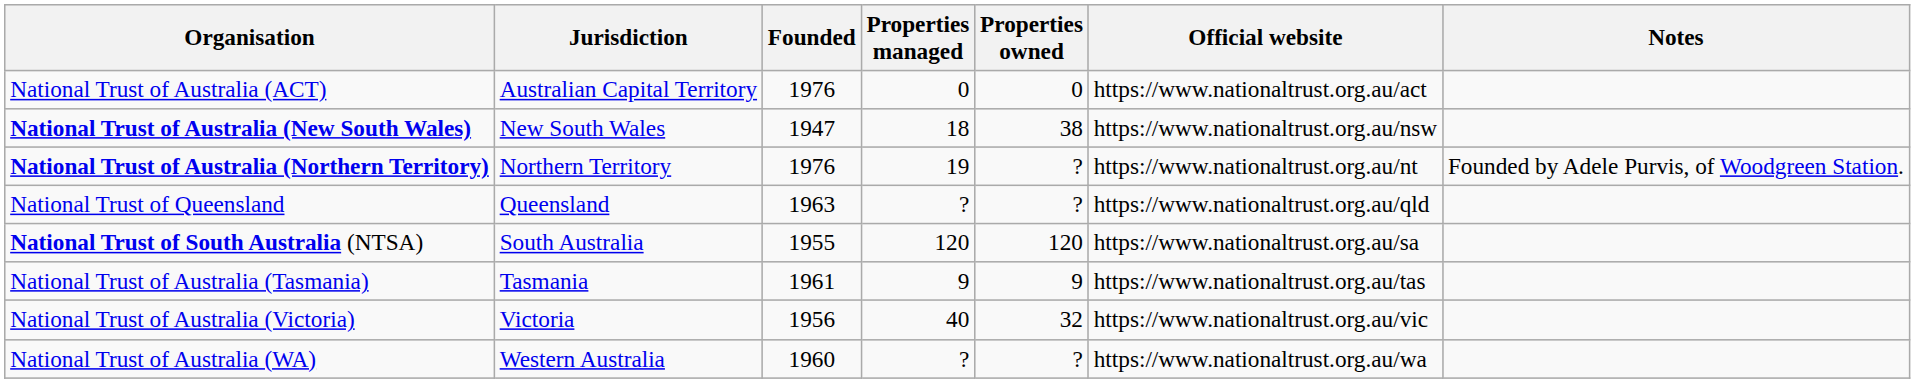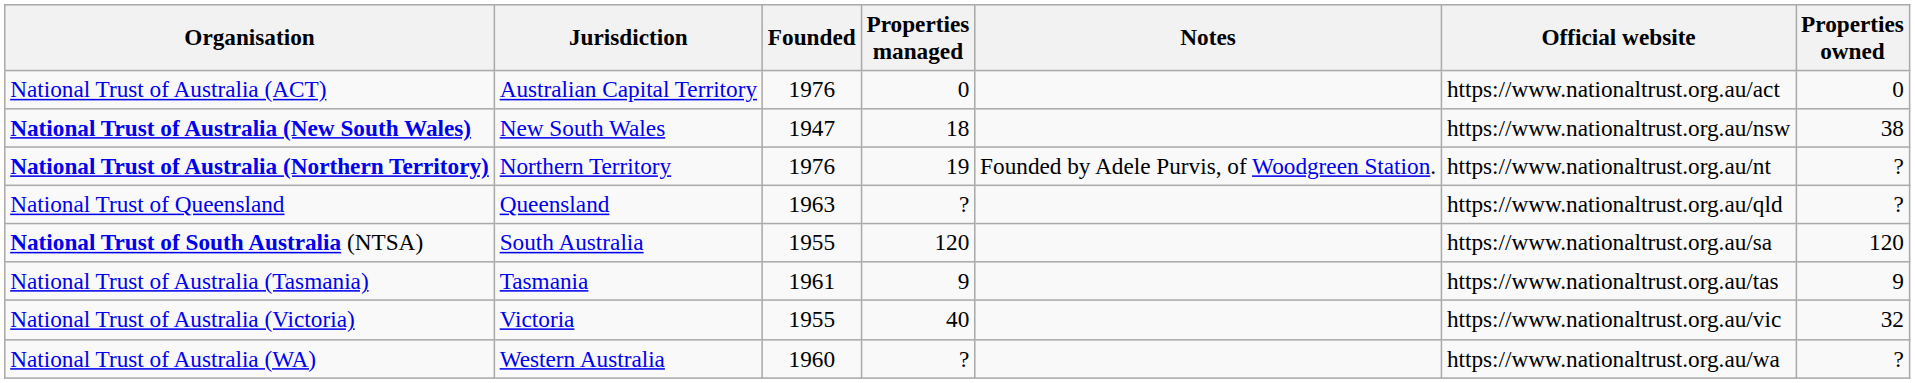columns swapped: Properties owned <-> Notes
National Trust of Australia (Victoria) | Founded: 1956 -> 1955
